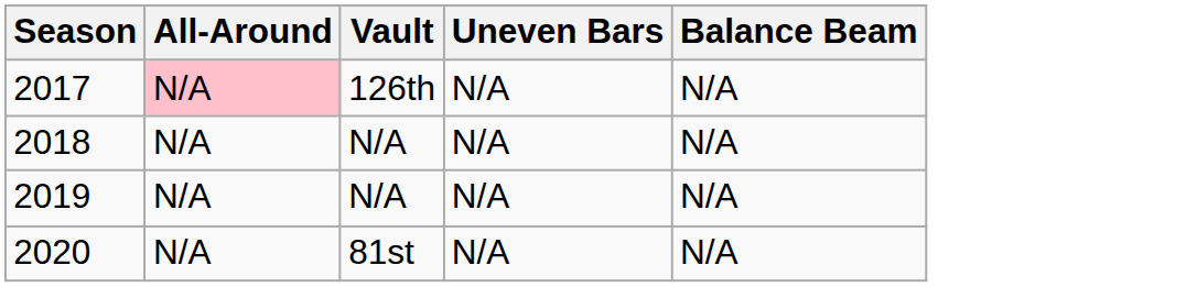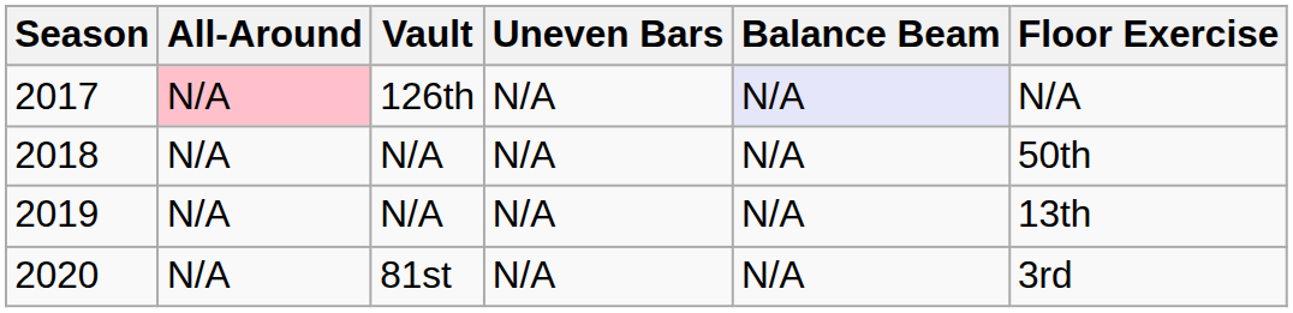+ column: Floor Exercise | N/A | 50th | 13th | 3rd
2017 | Balance Beam: no background -> lavender background
